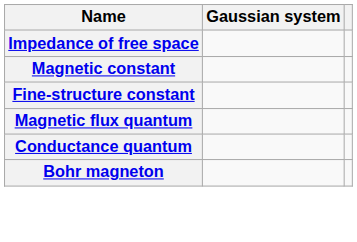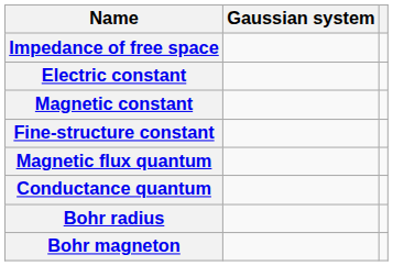+ row: Electric constant
+ row: Bohr radius
